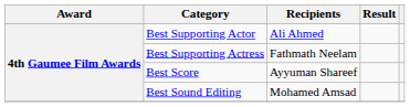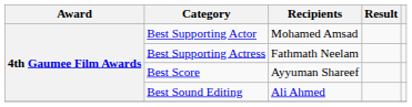Best Supporting Actor | Recipients: Ali Ahmed -> Mohamed Amsad
Best Sound Editing | Recipients: Mohamed Amsad -> Ali Ahmed
